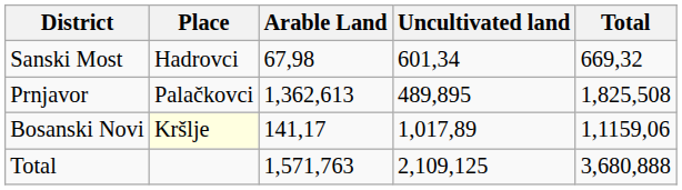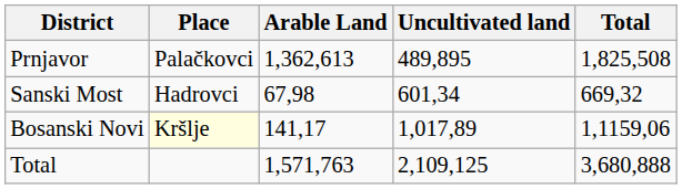rows swapped: Prnjavor <-> Sanski Most
